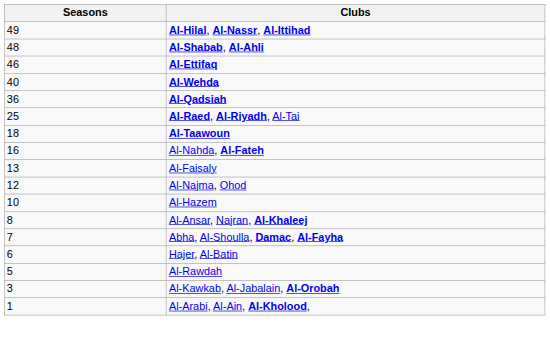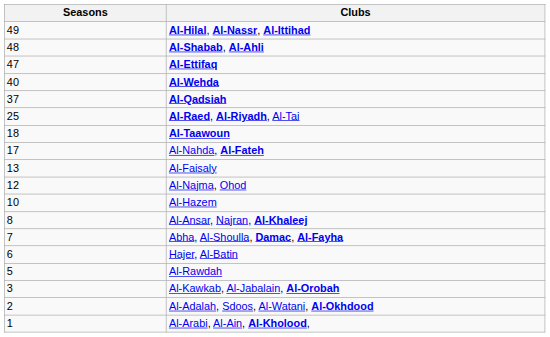Al-Ettifaq | Seasons: 46 -> 47
Al-Qadsiah | Seasons: 36 -> 37
Al-Nahda, Al-Fateh | Seasons: 16 -> 17
+ row: 2 | Al-Adalah, Sdoos, Al-Watani, Al-Okhdood
